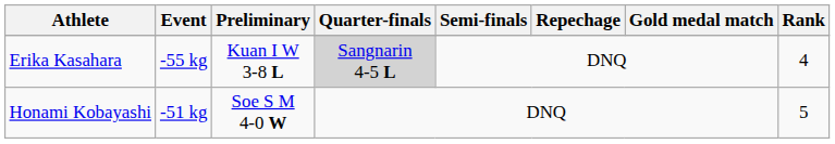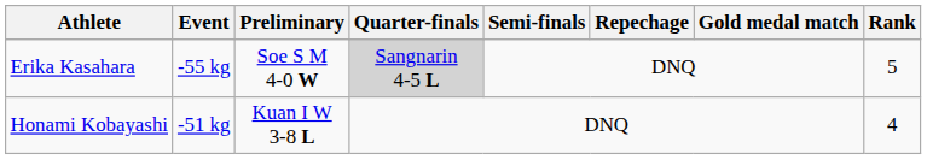Erika Kasahara | Preliminary: Kuan I W 3-8 L -> Soe S M 4-0 W
Erika Kasahara | Rank: 4 -> 5
Honami Kobayashi | Preliminary: Soe S M 4-0 W -> Kuan I W 3-8 L
Honami Kobayashi | Rank: 5 -> 4
